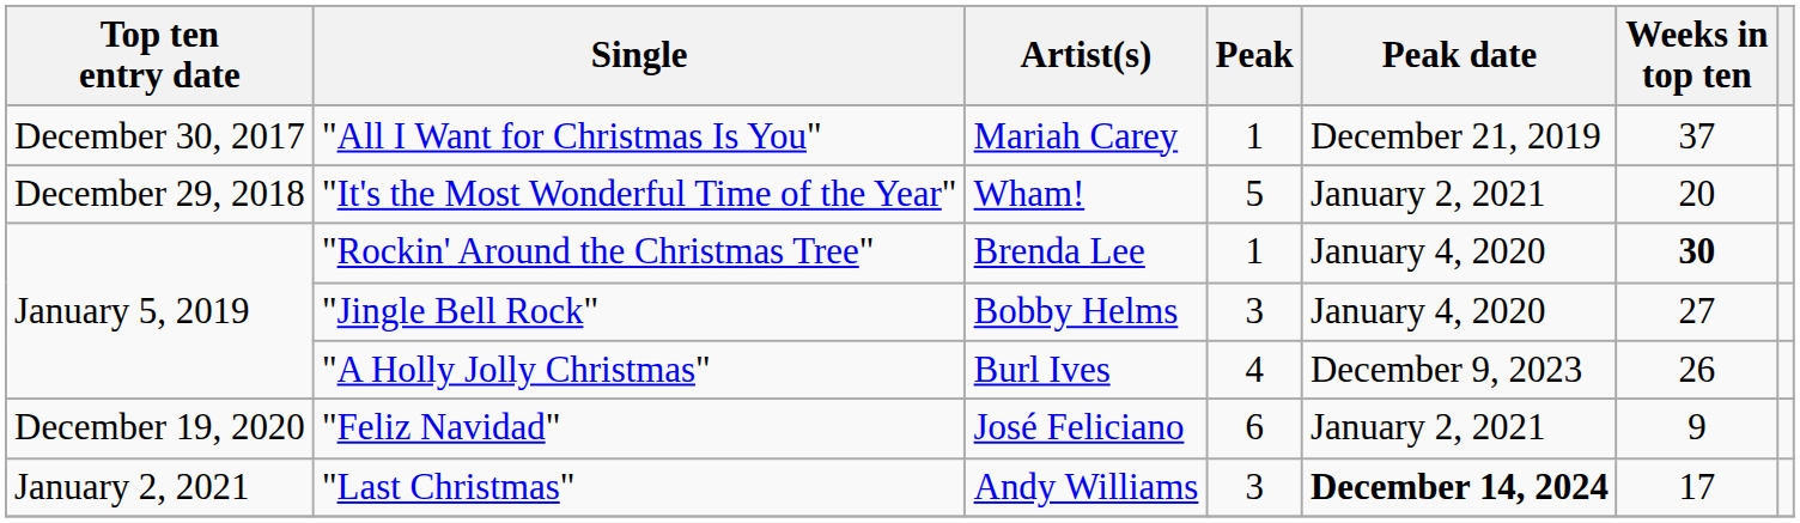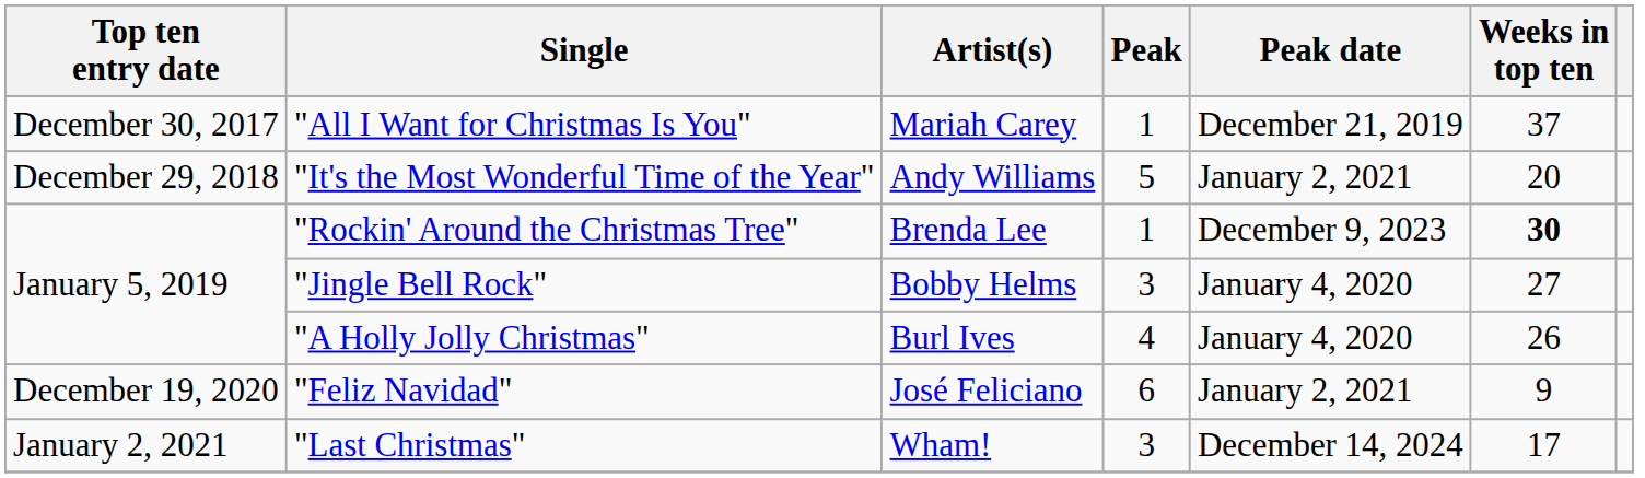"It's the Most Wonderful Time of the Year" | Artist(s): Wham! -> Andy Williams
"Rockin' Around the Christmas Tree" | Peak date: January 4, 2020 -> December 9, 2023
"A Holly Jolly Christmas" | Peak date: December 9, 2023 -> January 4, 2020
"Last Christmas" | Artist(s): Andy Williams -> Wham!
"Last Christmas" | Peak date: bold -> normal
